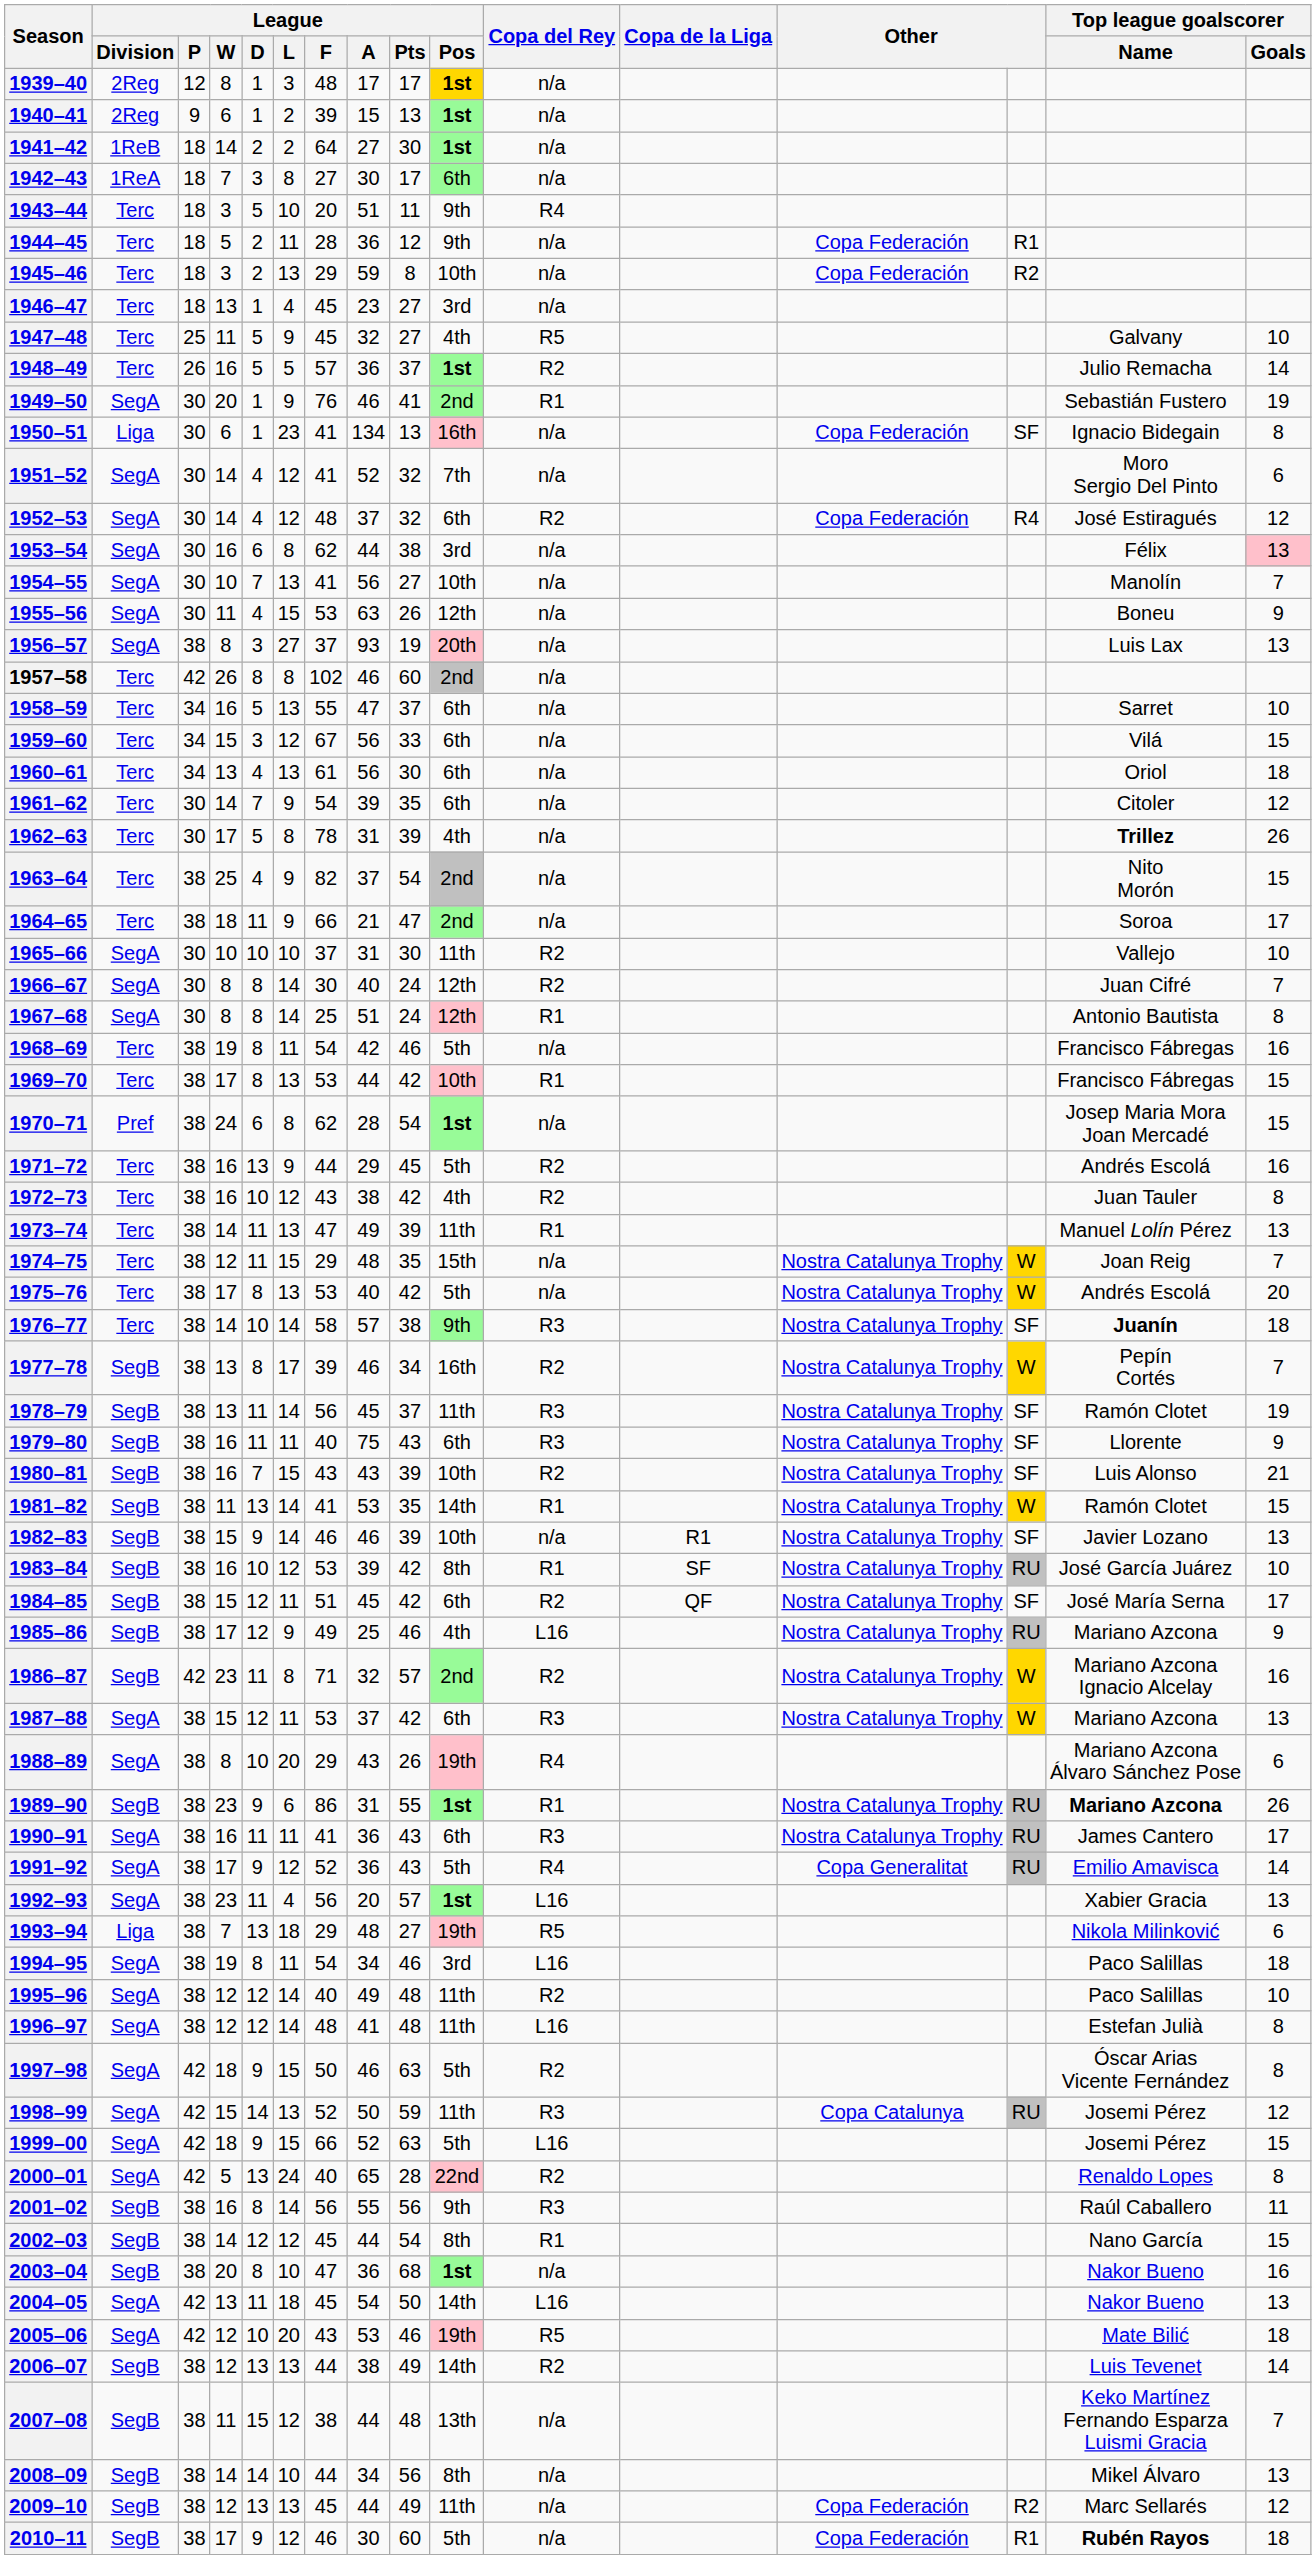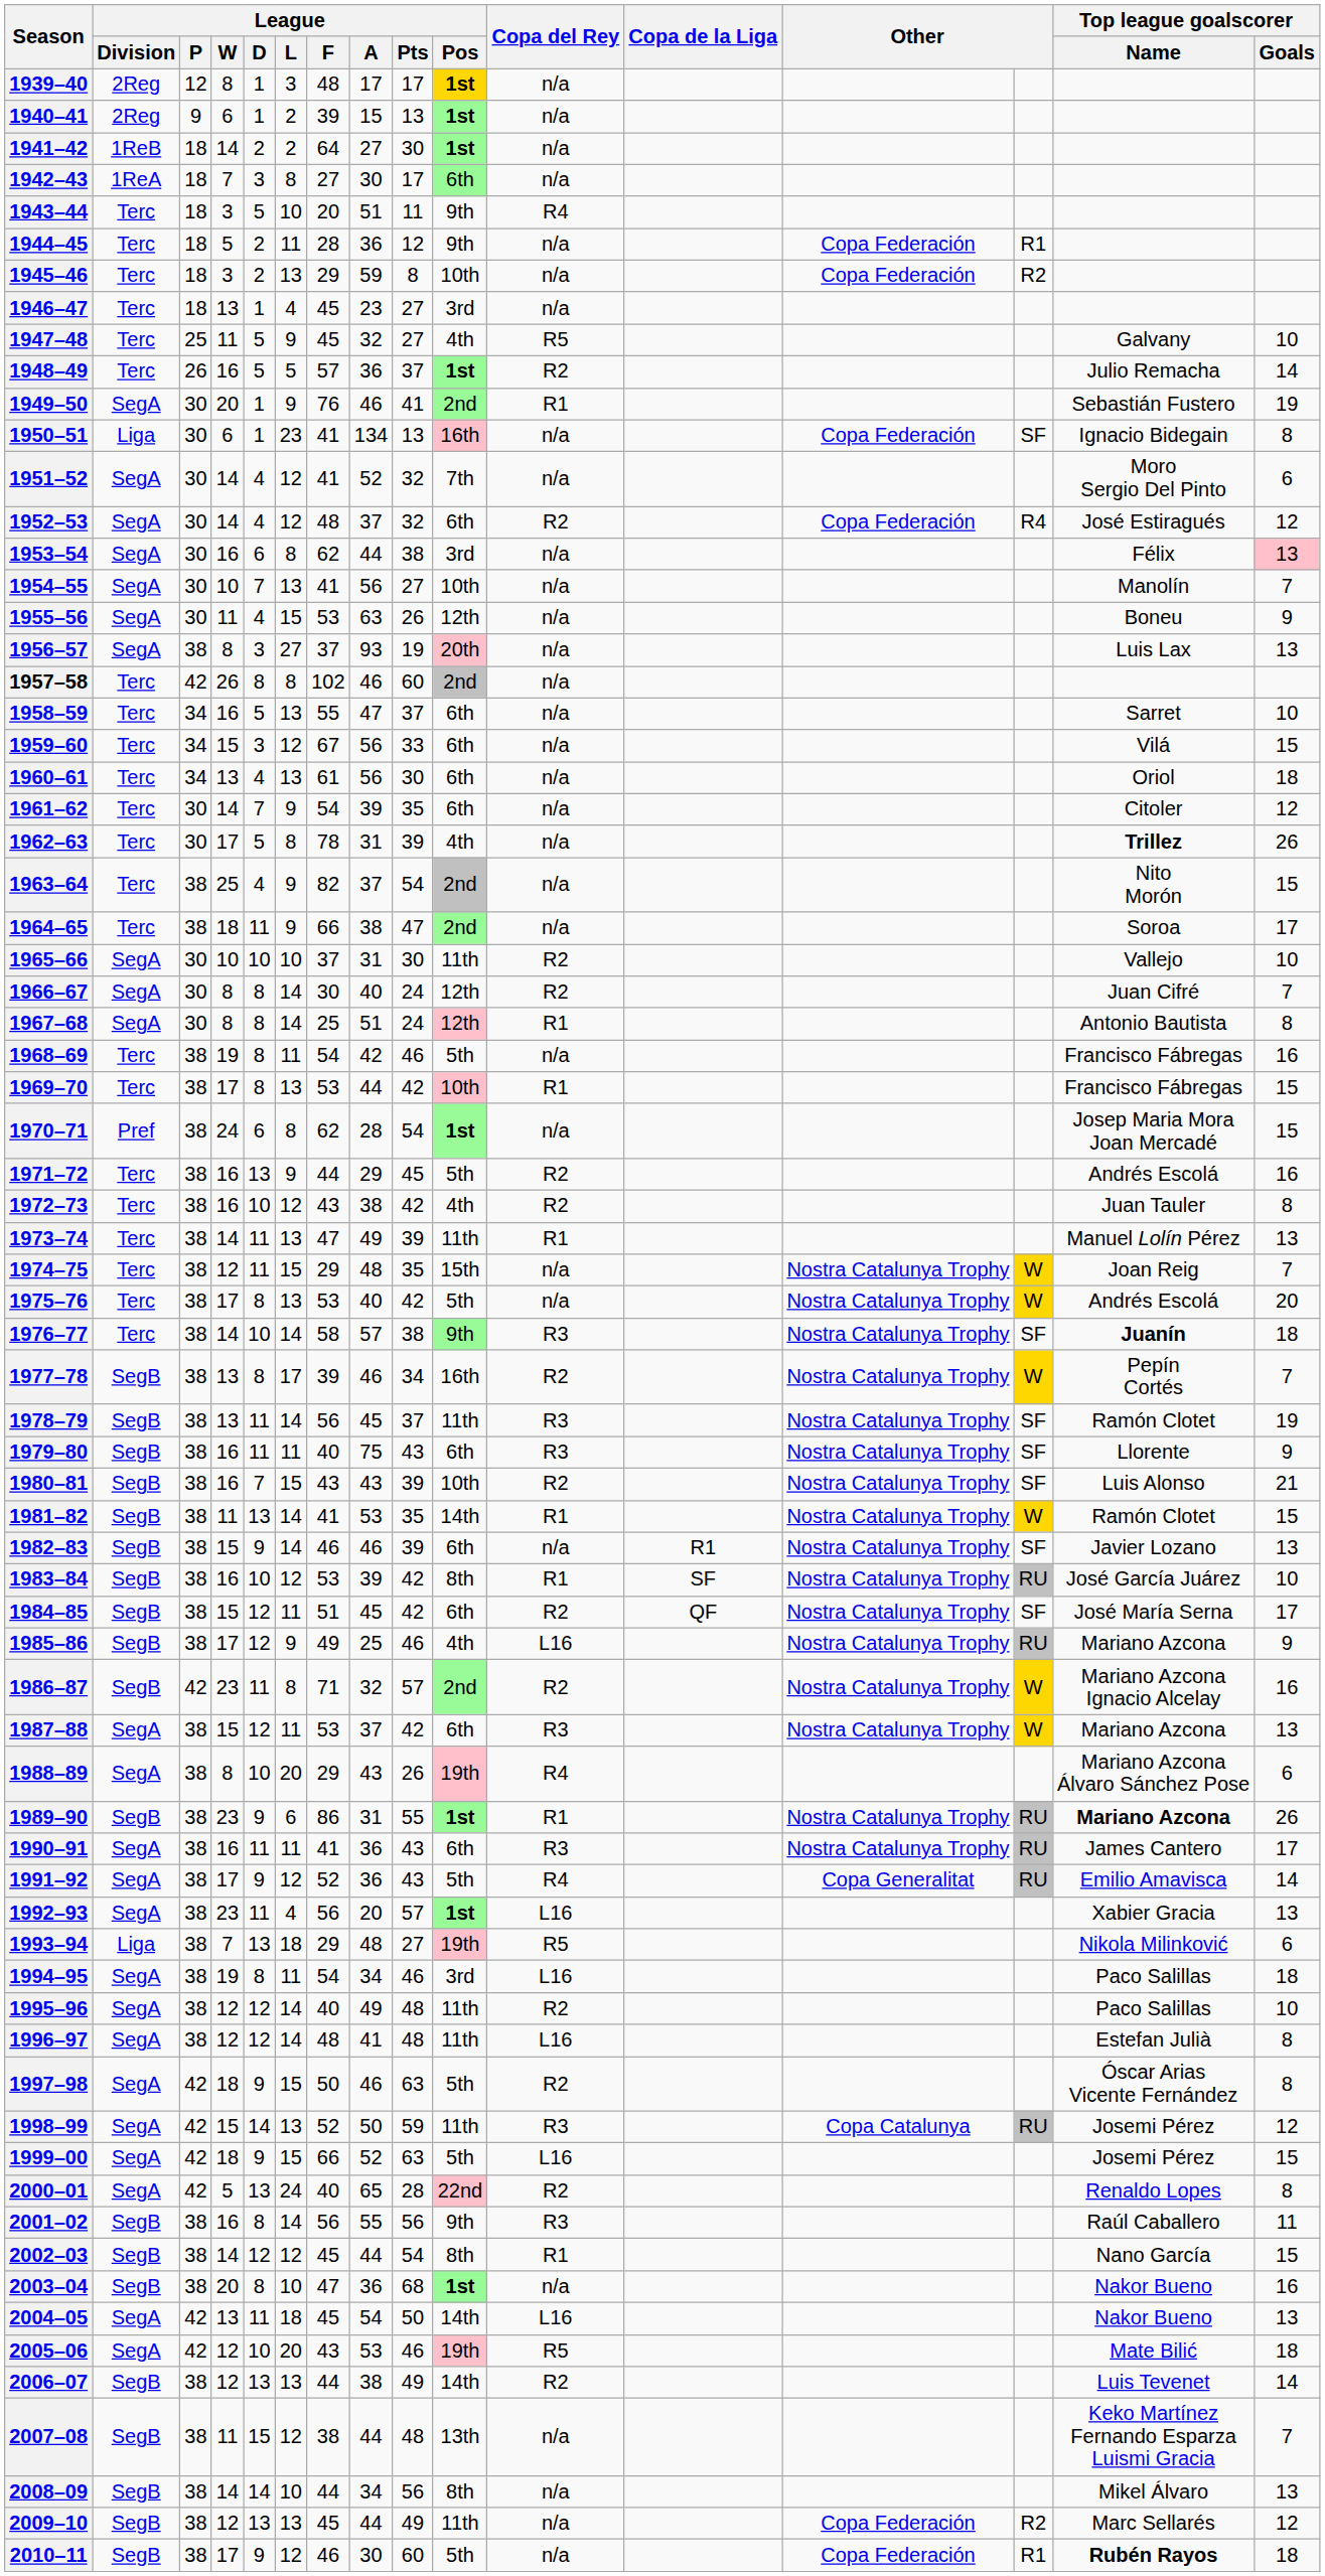1964–65 | League / A: 21 -> 38
1982–83 | League / Pos: 10th -> 6th
